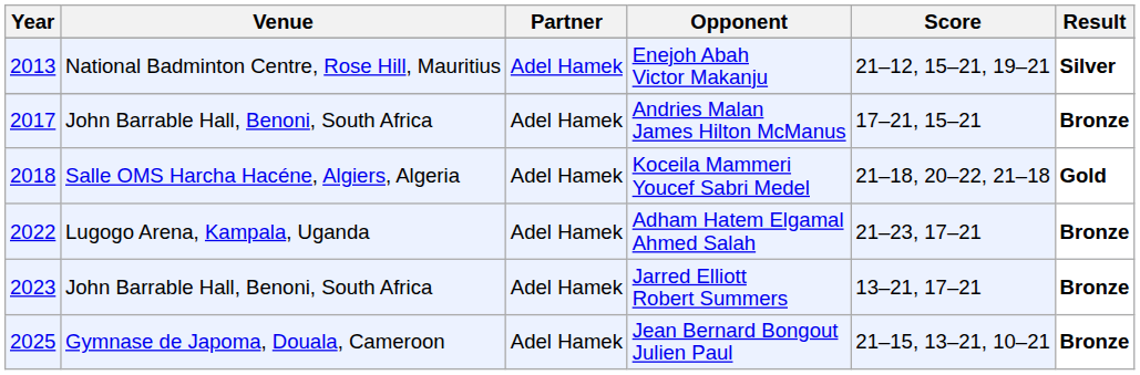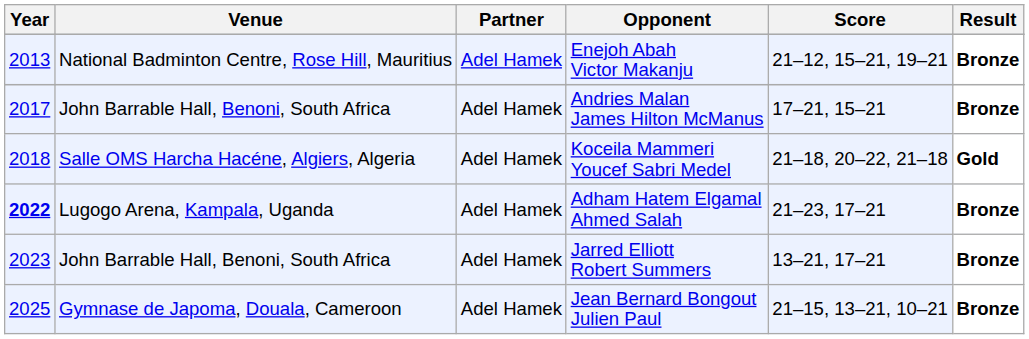Enejoh Abah Victor Makanju | Result: Silver -> Bronze
Adham Hatem Elgamal Ahmed Salah | Year: normal -> bold
